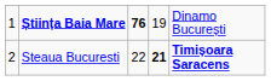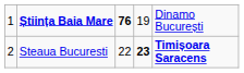Steaua Bucuresti | column 4: 21 -> 23
